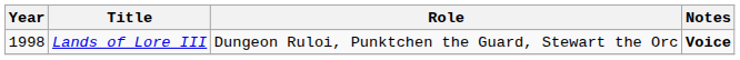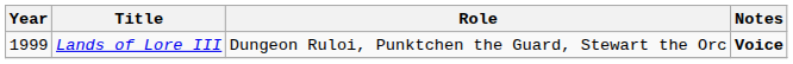Lands of Lore III | Year: 1998 -> 1999
